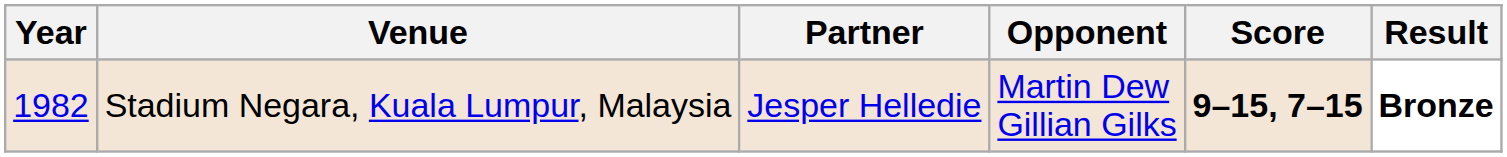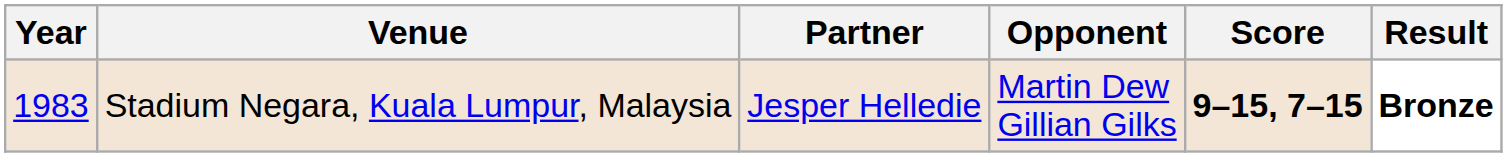Stadium Negara, Kuala Lumpur, Malaysia | Year: 1982 -> 1983
